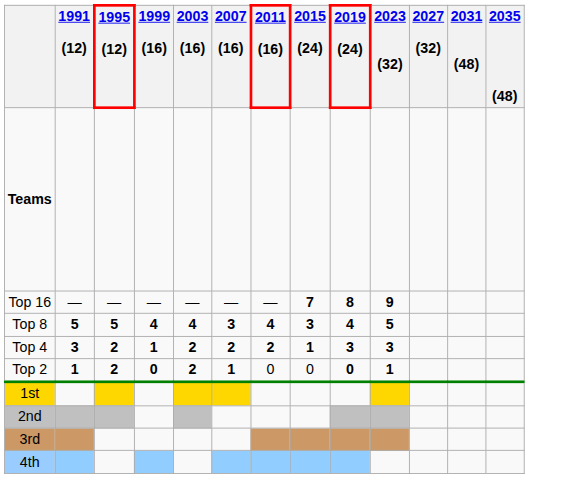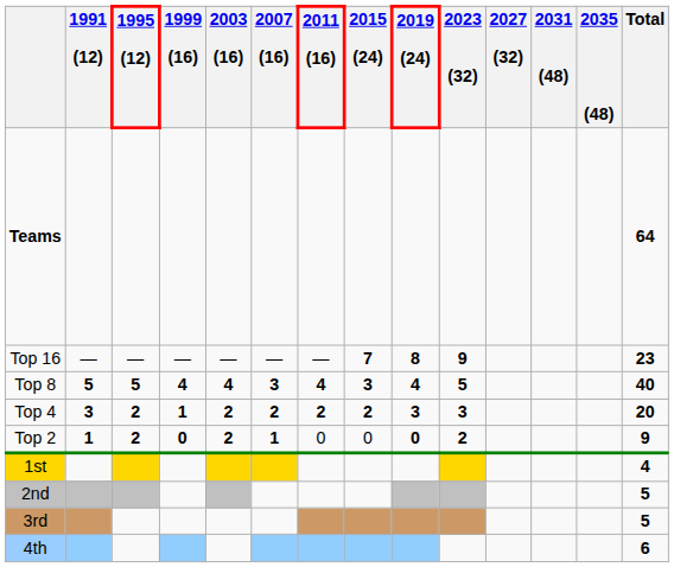+ column: Total | 64 | 23 | 40 | 20 | 9 | 4 | 5 | 5 | 6
Top 4 | 2015 (24): 1 -> 2
Top 2 | 2023 (32): 1 -> 2
